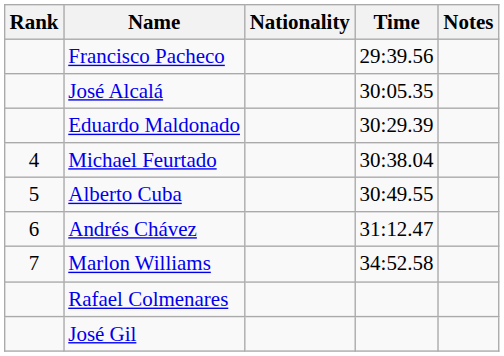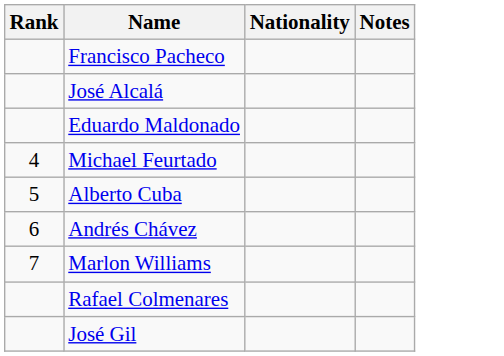- column: Time | 29:39.56 | 30:05.35 | 30:29.39 | 30:38.04 | 30:49.55 | 31:12.47 | 34:52.58
